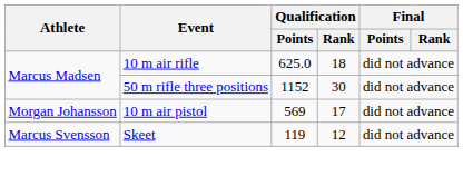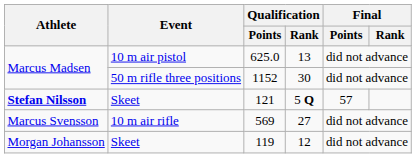625.0 | Event: 10 m air rifle -> 10 m air pistol
625.0 | Qualification / Rank: 18 -> 13
+ row: Stefan Nilsson | Skeet | 121 | 5 Q | 57
569 | Athlete: Morgan Johansson -> Marcus Svensson
569 | Event: 10 m air pistol -> 10 m air rifle
569 | Qualification / Rank: 17 -> 27
119 | Athlete: Marcus Svensson -> Morgan Johansson
